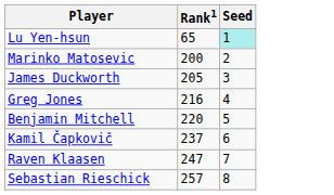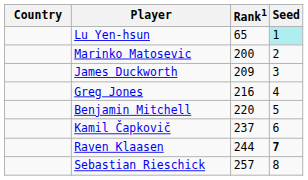+ column: Country
James Duckworth | Rank1: 205 -> 209
Raven Klaasen | Rank1: 247 -> 244
Raven Klaasen | Seed: normal -> bold
